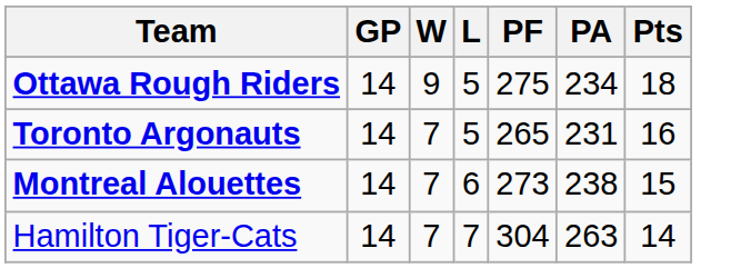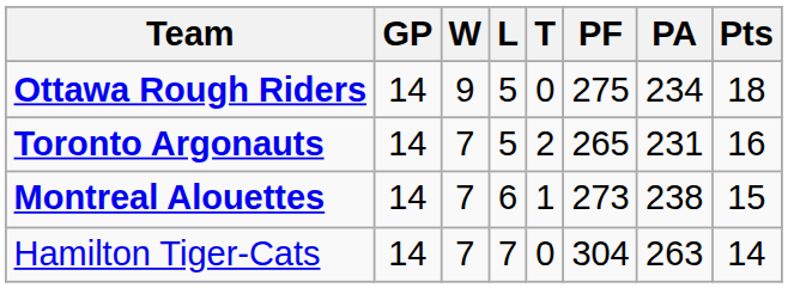+ column: T | 0 | 2 | 1 | 0
